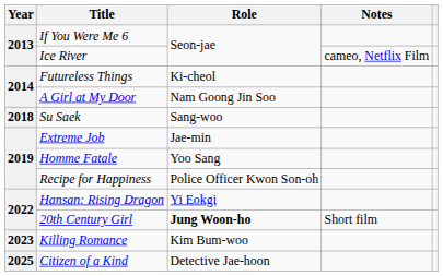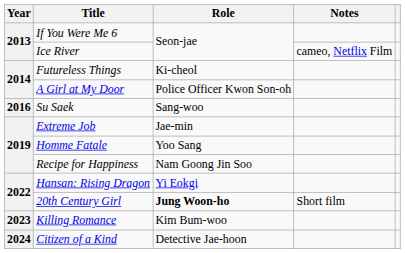A Girl at My Door | Role: Nam Goong Jin Soo -> Police Officer Kwon Son-oh
Su Saek | Year: 2018 -> 2016
Recipe for Happiness | Role: Police Officer Kwon Son-oh -> Nam Goong Jin Soo
Citizen of a Kind | Year: 2025 -> 2024
